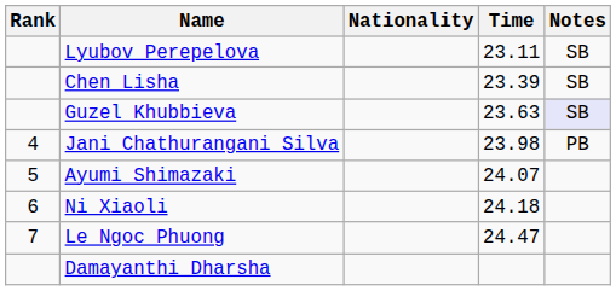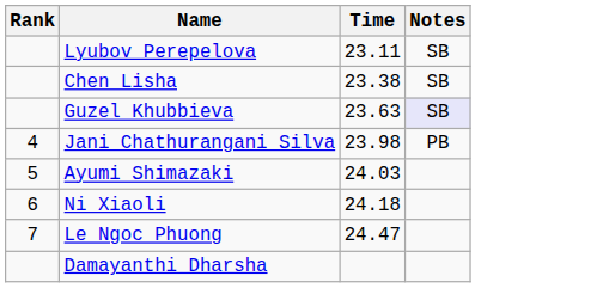- column: Nationality
Chen Lisha | Time: 23.39 -> 23.38
Ayumi Shimazaki | Time: 24.07 -> 24.03
